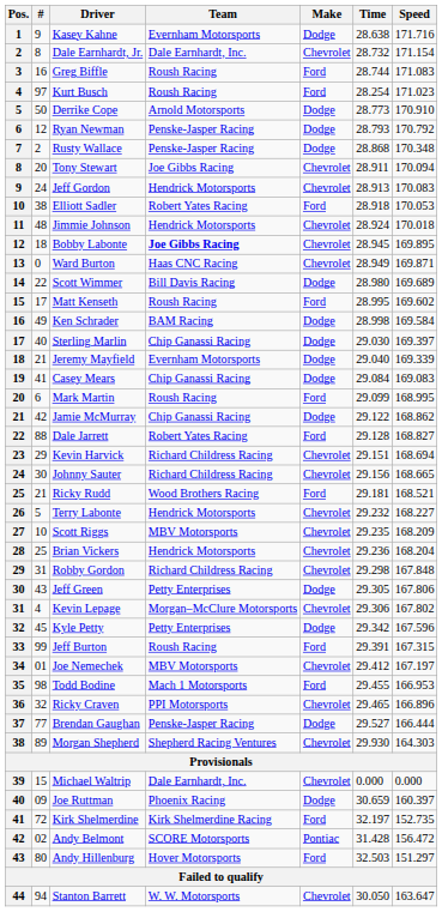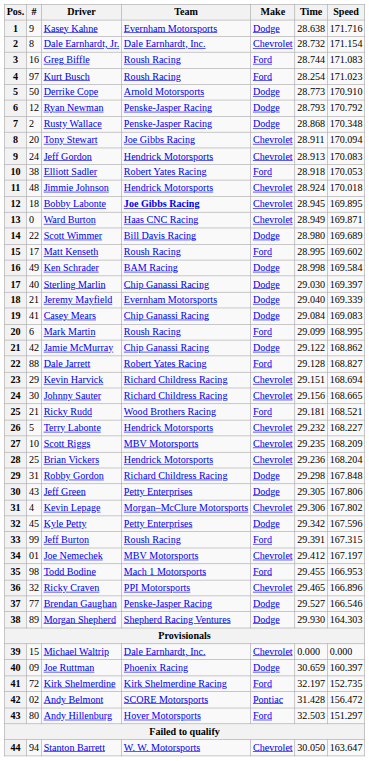Robby Gordon | Make: Chevrolet -> Dodge
Brendan Gaughan | Speed: 166.444 -> 166.546
Morgan Shepherd | Make: Chevrolet -> Dodge
